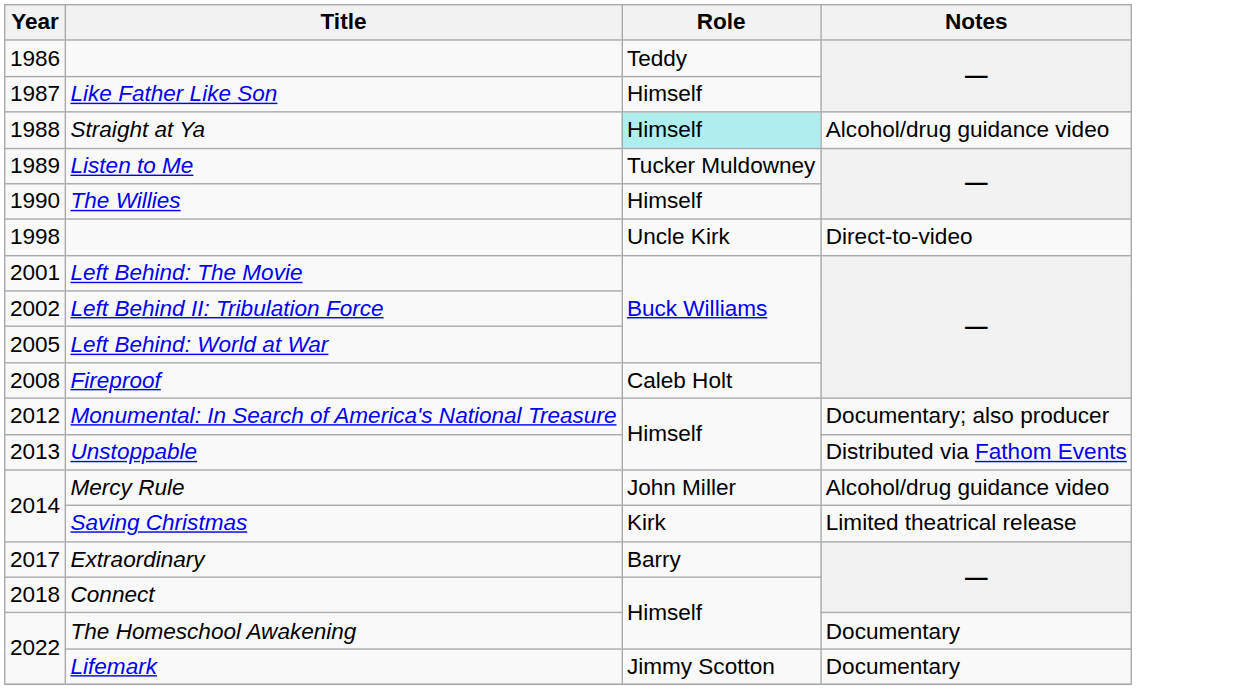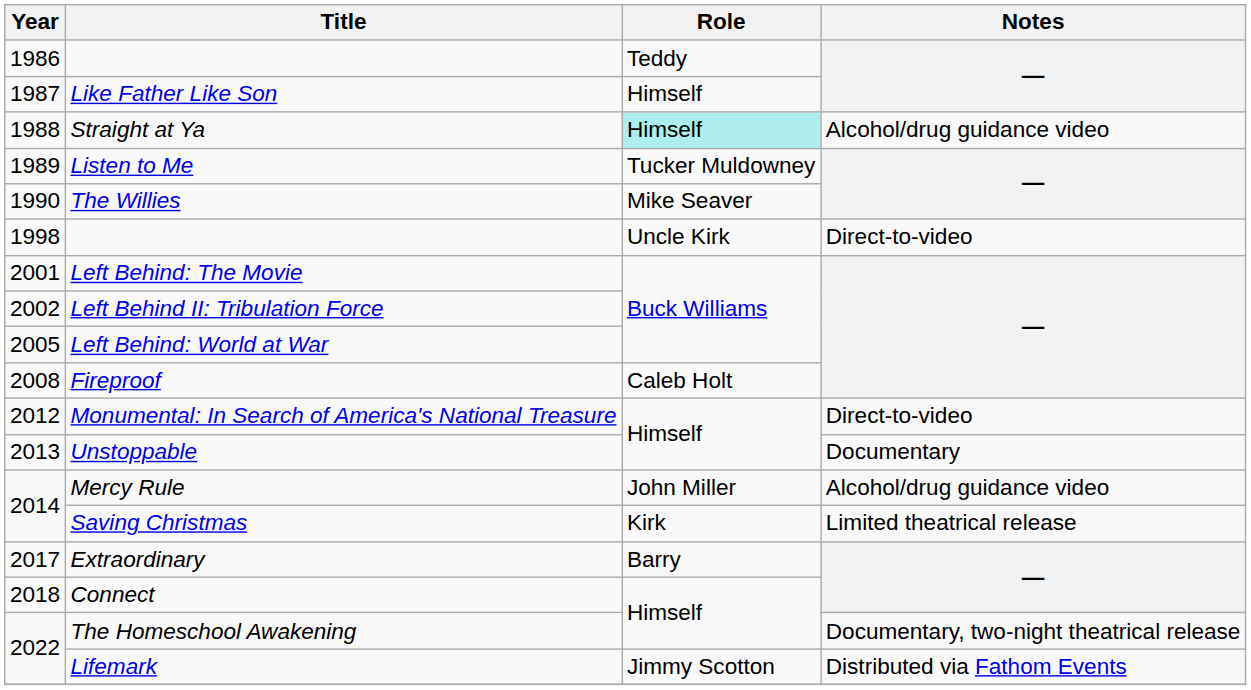The Willies | Role: Himself -> Mike Seaver
Monumental: In Search of America's National Treasure | Notes: Documentary; also producer -> Direct-to-video
Unstoppable | Notes: Distributed via Fathom Events -> Documentary
The Homeschool Awakening | Notes: Documentary -> Documentary, two-night theatrical release
Lifemark | Notes: Documentary -> Distributed via Fathom Events
